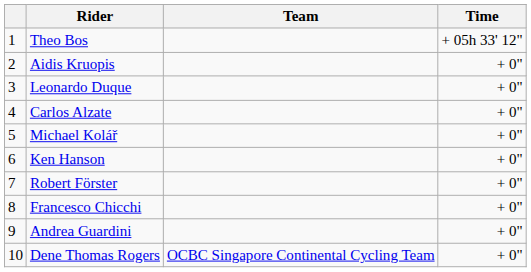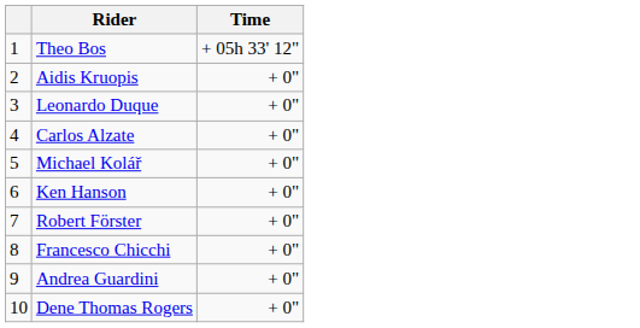- column: Team | OCBC Singapore Continental Cycling Team
